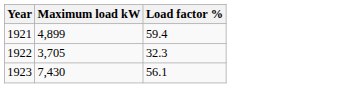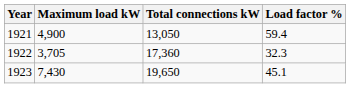+ column: Total connections kW | 13,050 | 17,360 | 19,650
1921 | Maximum load kW: 4,899 -> 4,900
1923 | Load factor %: 56.1 -> 45.1
